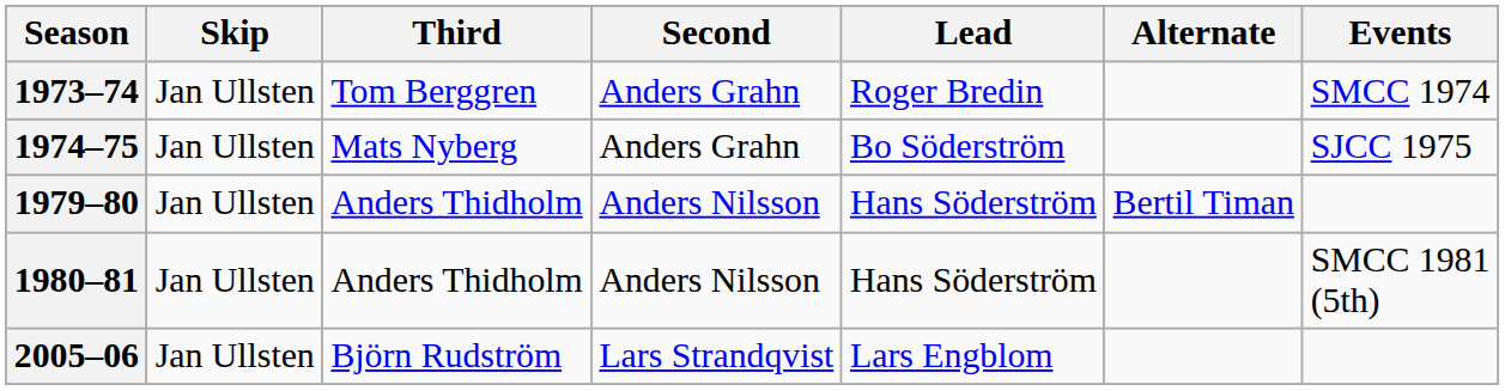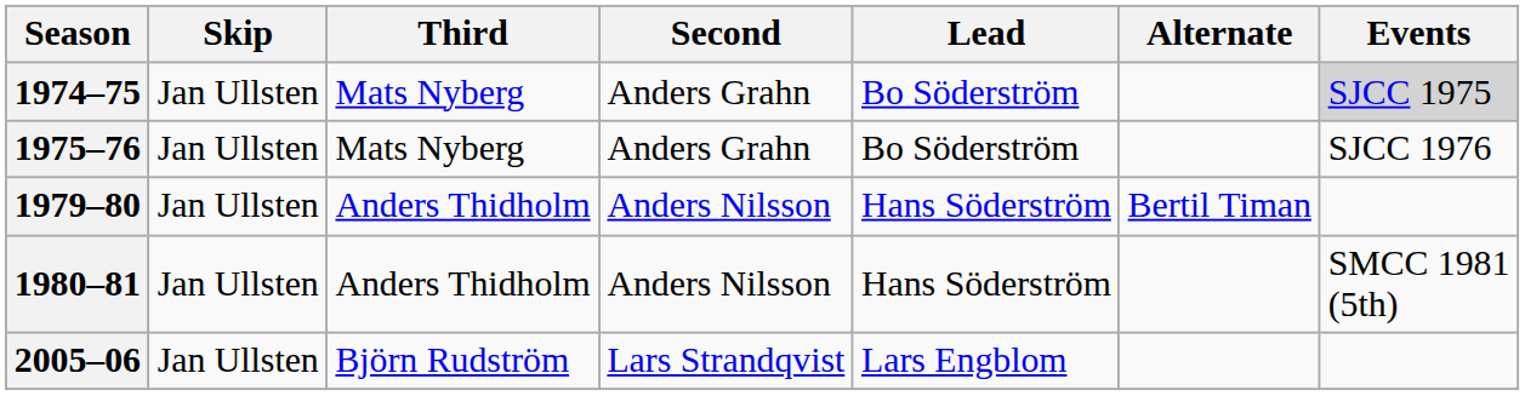- row: 1973–74 | Jan Ullsten | Tom Berggren | Anders Grahn | Roger Bredin | SMCC 1974
1974–75 | Events: no background -> lightgrey background
+ row: 1975–76 | Jan Ullsten | Mats Nyberg | Anders Grahn | Bo Söderström | SJCC 1976
